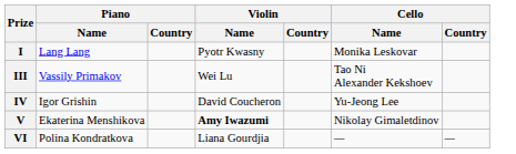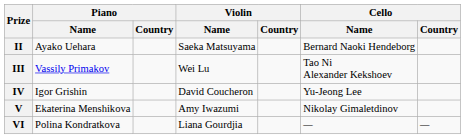- row: I | Lang Lang | Pyotr Kwasny | Monika Leskovar
+ row: II | Ayako Uehara | Saeka Matsuyama | Bernard Naoki Hendeborg
V | Violin / Name: bold -> normal
